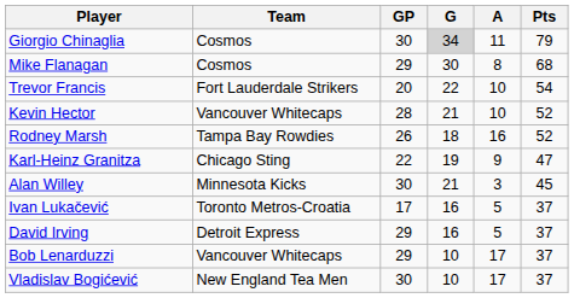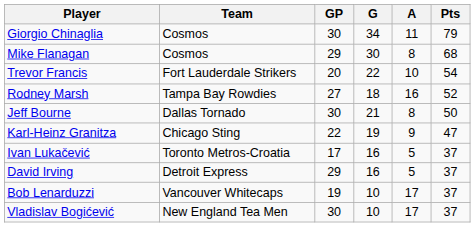Giorgio Chinaglia | G: lightgrey background -> no background
- row: Kevin Hector | Vancouver Whitecaps | 28 | 21 | 10 | 52
Rodney Marsh | GP: 26 -> 27
+ row: Jeff Bourne | Dallas Tornado | 30 | 21 | 8 | 50
- row: Alan Willey | Minnesota Kicks | 30 | 21 | 3 | 45
Bob Lenarduzzi | GP: 29 -> 19
